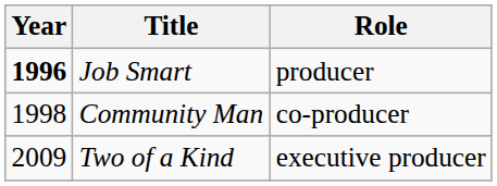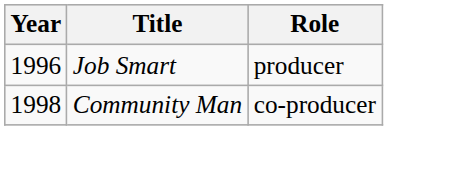Job Smart | Year: bold -> normal
- row: 2009 | Two of a Kind | executive producer
